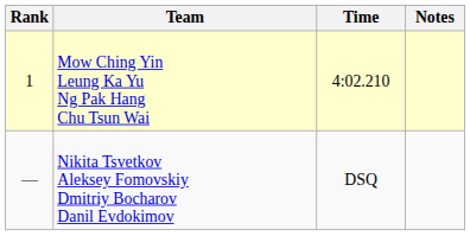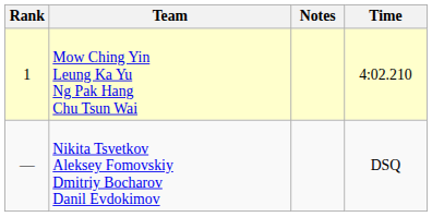columns swapped: Time <-> Notes
